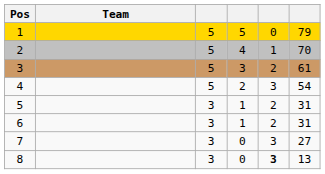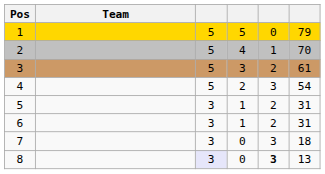7 | column 6: 27 -> 18
8 | column 3: no background -> lavender background
